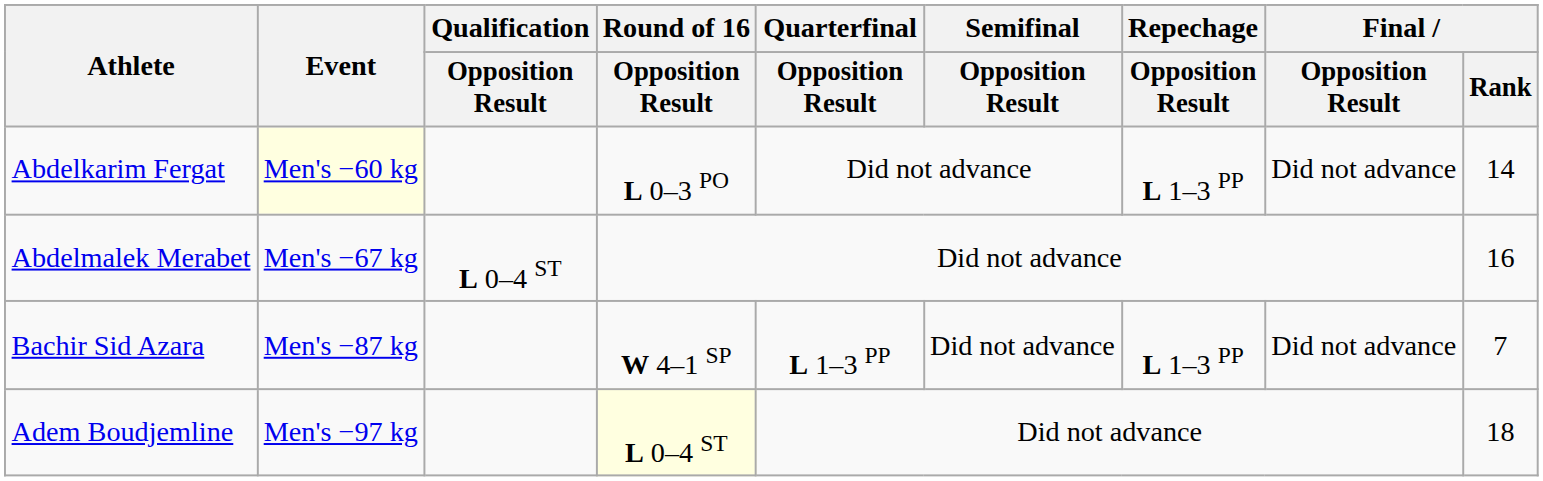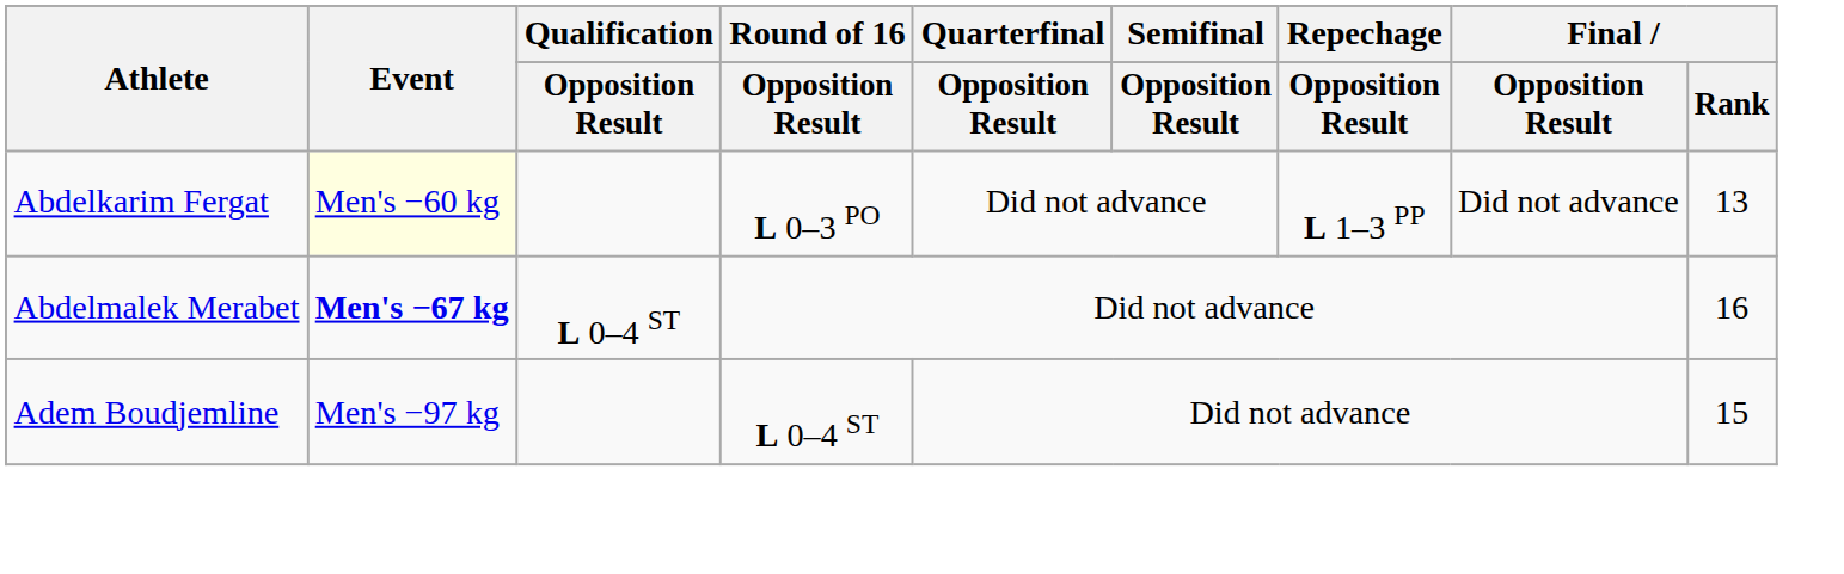Abdelkarim Fergat | Final / Rank: 14 -> 13
Abdelmalek Merabet | Event: normal -> bold
- row: Bachir Sid Azara | Men's −87 kg | W 4–1 SP | L 1–3 PP | Did not advance | L 1–3 PP | Did not advance | 7
Adem Boudjemline | Round of 16 / Opposition Result: lightyellow background -> no background
Adem Boudjemline | Final / Rank: 18 -> 15
